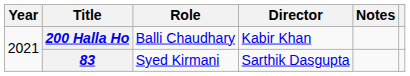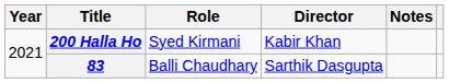200 Halla Ho | Role: Balli Chaudhary -> Syed Kirmani
83 | Role: Syed Kirmani -> Balli Chaudhary
